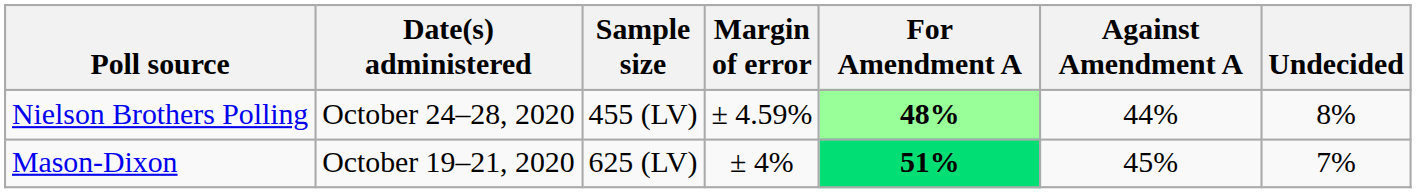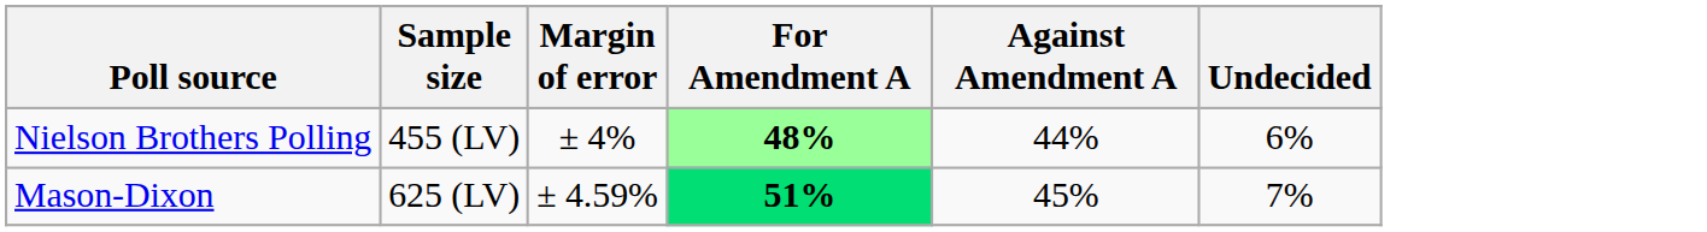- column: Date(s) administered | October 24–28, 2020 | October 19–21, 2020
Nielson Brothers Polling | Margin of error: ± 4.59% -> ± 4%
Nielson Brothers Polling | Undecided: 8% -> 6%
Mason-Dixon | Margin of error: ± 4% -> ± 4.59%
